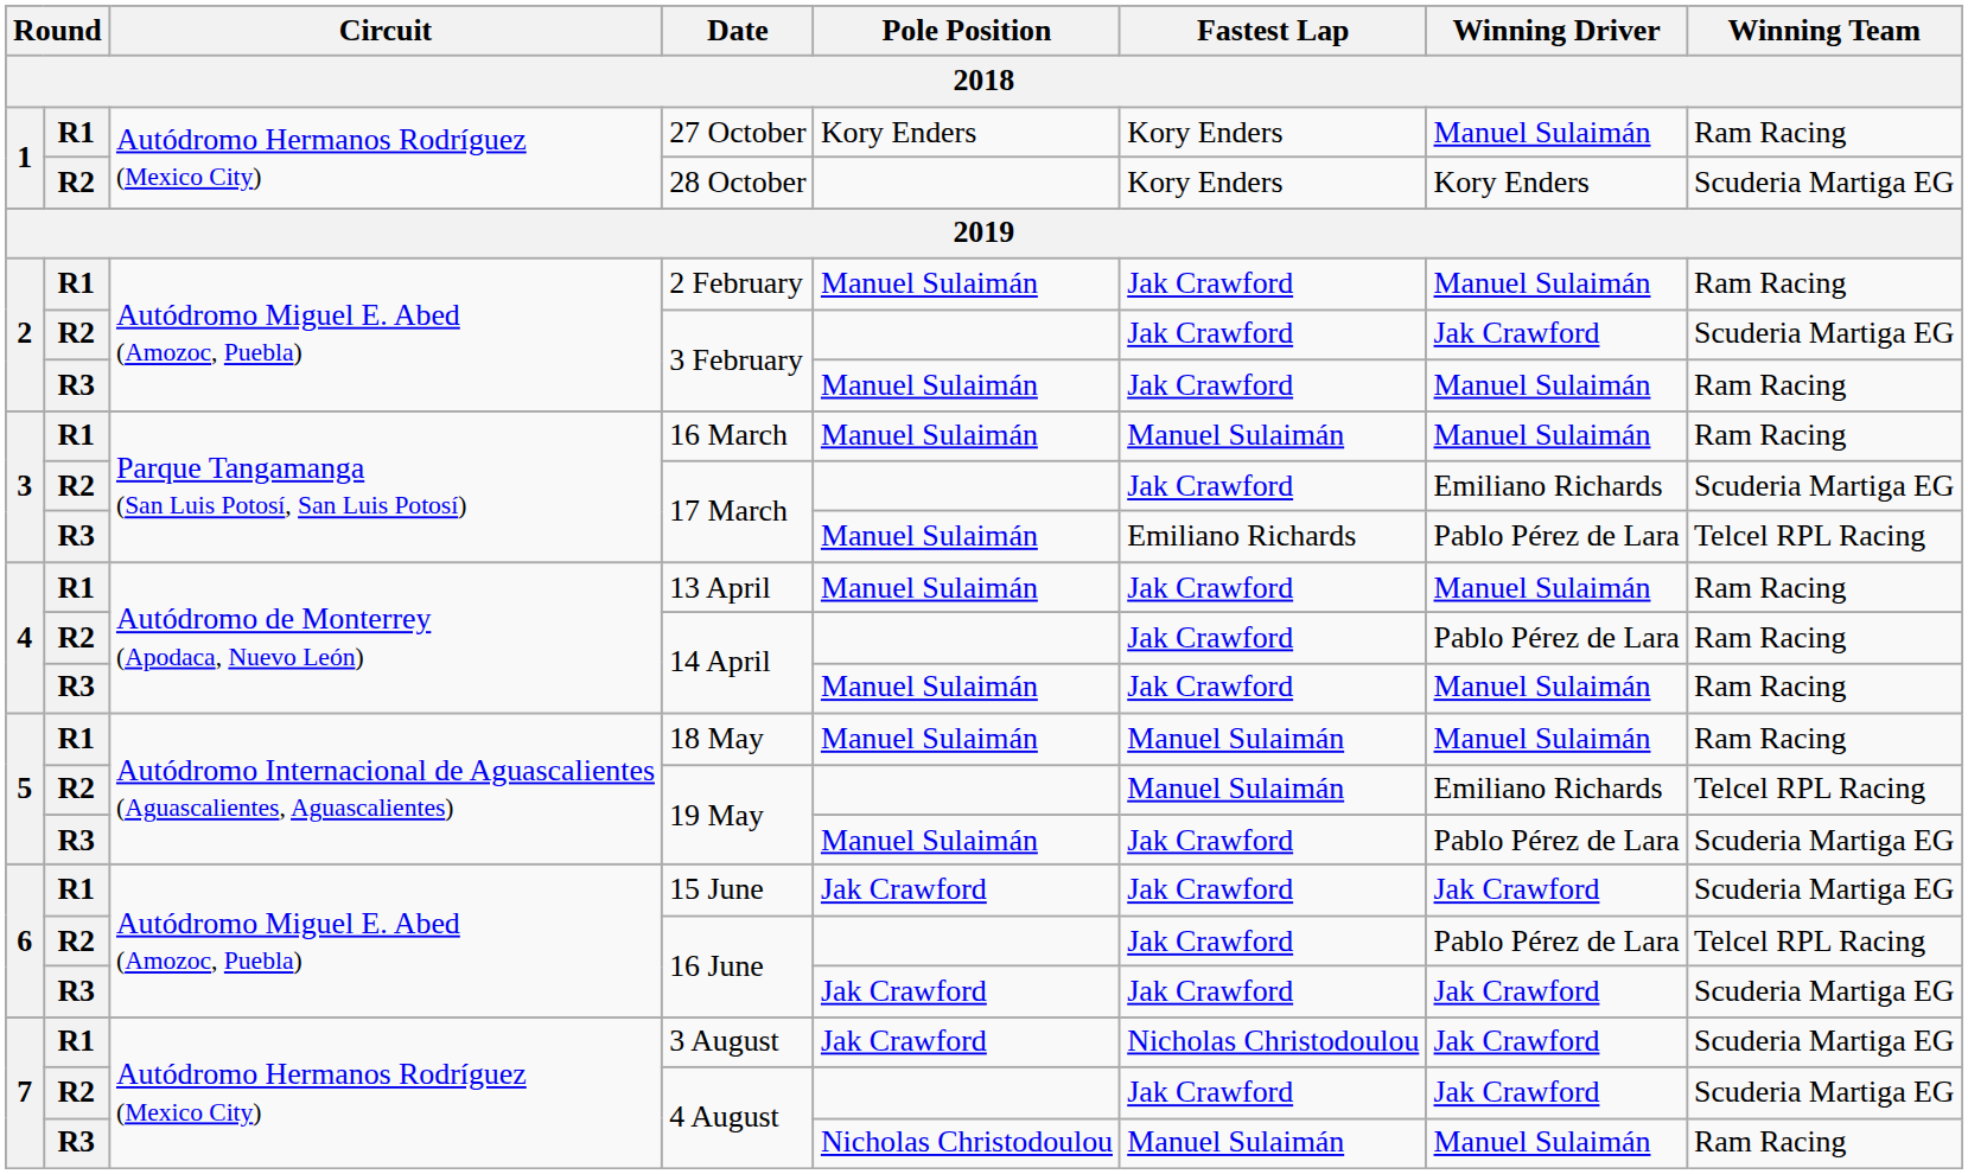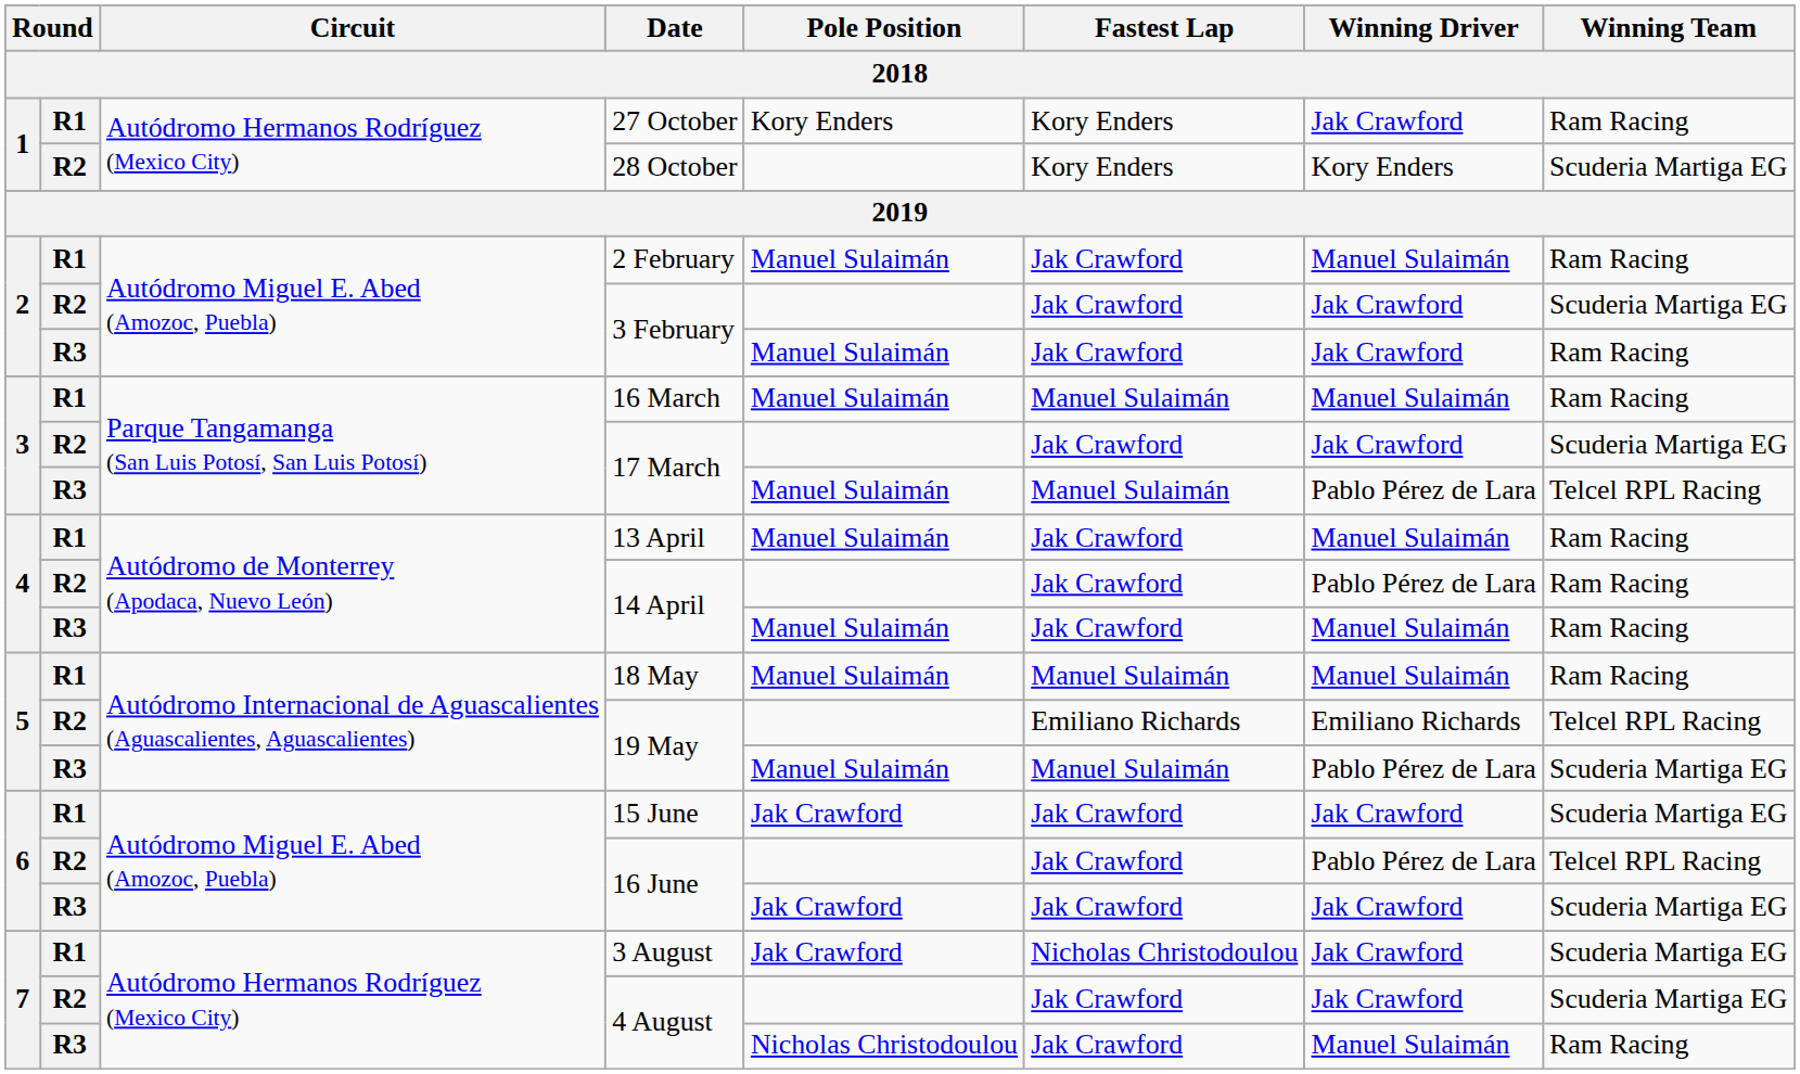27 October | Winning Driver: Manuel Sulaimán -> Jak Crawford
R3 / 3 February | Winning Driver: Manuel Sulaimán -> Jak Crawford
R2 / 17 March | Winning Driver: Emiliano Richards -> Jak Crawford
R3 / 17 March | Fastest Lap: Emiliano Richards -> Manuel Sulaimán
R2 / 19 May | Fastest Lap: Manuel Sulaimán -> Emiliano Richards
R3 / 19 May | Fastest Lap: Jak Crawford -> Manuel Sulaimán
R3 / 4 August | Fastest Lap: Manuel Sulaimán -> Jak Crawford
